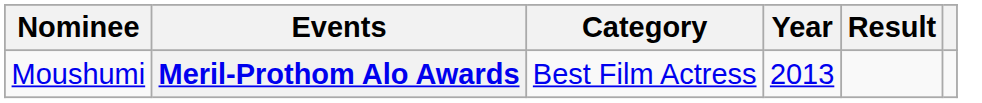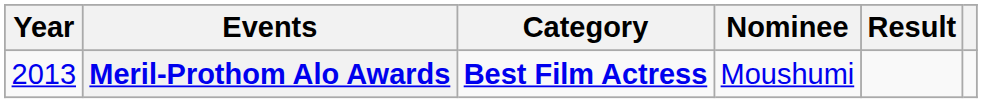columns swapped: Year <-> Nominee
Meril-Prothom Alo Awards | Category: normal -> bold
